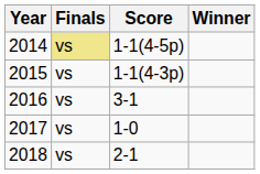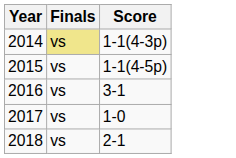- column: Winner
2014 | Score: 1-1(4-5p) -> 1-1(4-3p)
2015 | Score: 1-1(4-3p) -> 1-1(4-5p)
